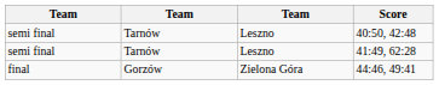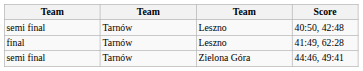41:49, 62:28 | column 1: semi final -> final
44:46, 49:41 | column 1: final -> semi final
44:46, 49:41 | column 2: Gorzów -> Tarnów
